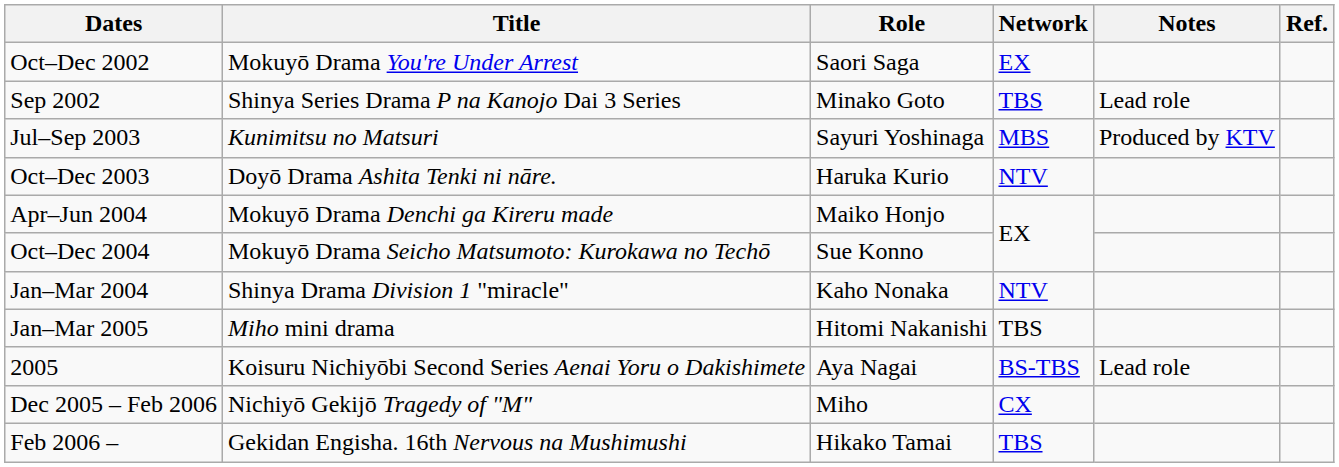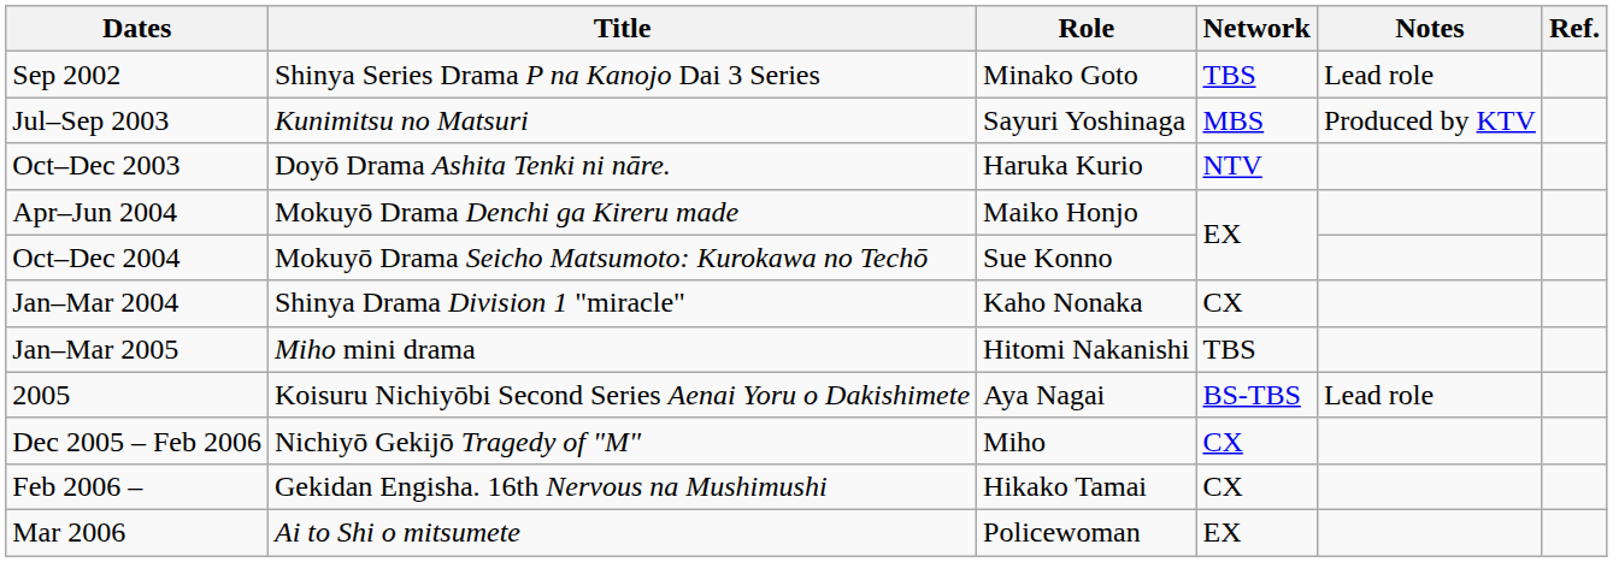- row: Oct–Dec 2002 | Mokuyō Drama You're Under Arrest | Saori Saga | EX
Jan–Mar 2004 | Network: NTV -> CX
Feb 2006 – | Network: TBS -> CX
+ row: Mar 2006 | Ai to Shi o mitsumete | Policewoman | EX
